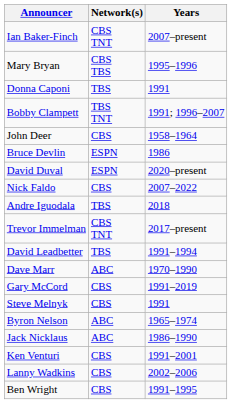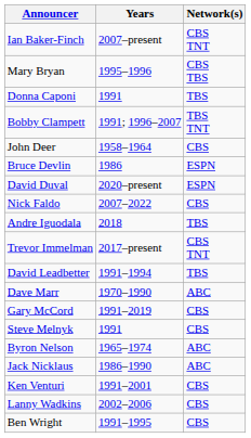columns swapped: Years <-> Network(s)
